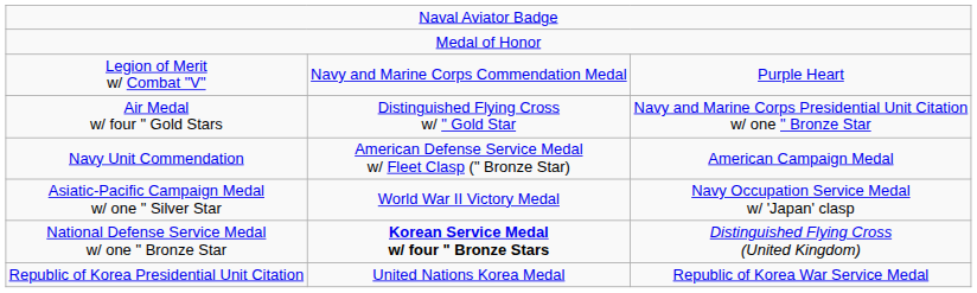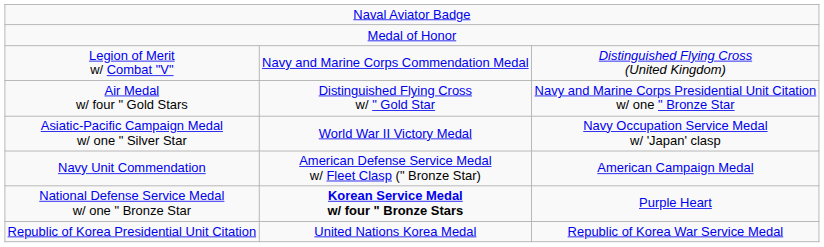Legion of Merit w/ Combat "V" | column 3: Purple Heart -> Distinguished Flying Cross (United Kingdom)
rows swapped: Navy Unit Commendation <-> Asiatic-Pacific Campaign Medal w/ one " Silver Star
National Defense Service Medal w/ one " Bronze Star | column 3: Distinguished Flying Cross (United Kingdom) -> Purple Heart
